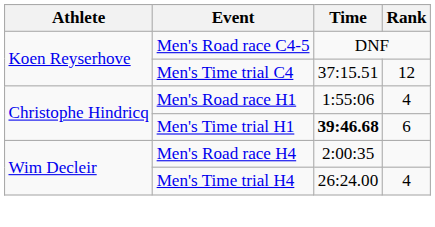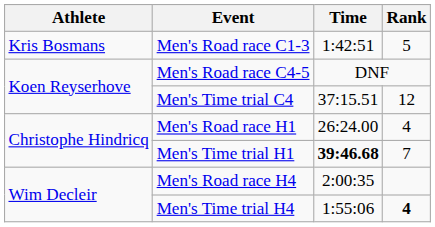+ row: Kris Bosmans | Men's Road race C1-3 | 1:42:51 | 5
Men's Road race H1 | Time: 1:55:06 -> 26:24.00
Men's Time trial H1 | Rank: 6 -> 7
Men's Time trial H4 | Time: 26:24.00 -> 1:55:06
Men's Time trial H4 | Rank: normal -> bold
